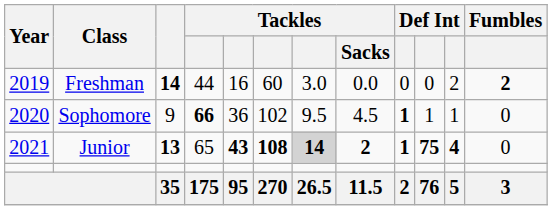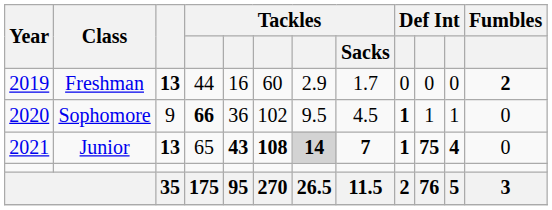Freshman | column 3: 14 -> 13
Freshman | column 7: 3.0 -> 2.9
Freshman | Tackles / Sacks: 0.0 -> 1.7
Freshman | column 11: 2 -> 0
Junior | Tackles / Sacks: 2 -> 7
